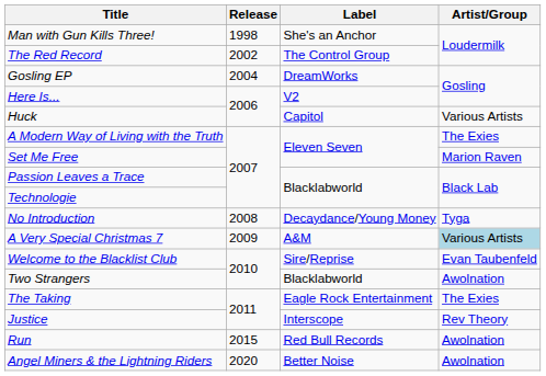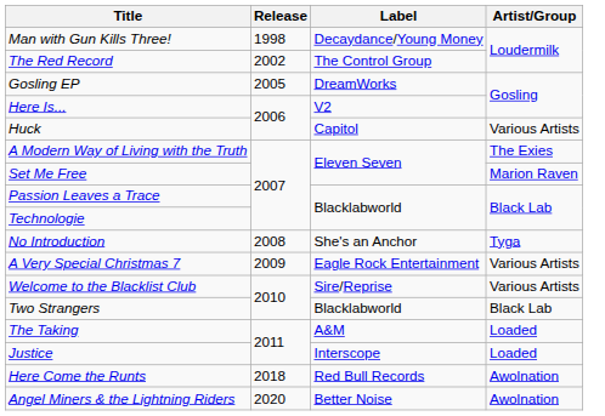Man with Gun Kills Three! | Label: She's an Anchor -> Decaydance/Young Money
Gosling EP | Release: 2004 -> 2005
No Introduction | Label: Decaydance/Young Money -> She's an Anchor
A Very Special Christmas 7 | Label: A&M -> Eagle Rock Entertainment
A Very Special Christmas 7 | Artist/Group: lightblue background -> no background
Welcome to the Blacklist Club | Artist/Group: Evan Taubenfeld -> Various Artists
Two Strangers | Artist/Group: Awolnation -> Black Lab
The Taking | Label: Eagle Rock Entertainment -> A&M
The Taking | Artist/Group: The Exies -> Loaded
Justice | Artist/Group: Rev Theory -> Loaded
- row: Run | 2015 | Red Bull Records | Awolnation
+ row: Here Come the Runts | 2018 | Red Bull Records | Awolnation
